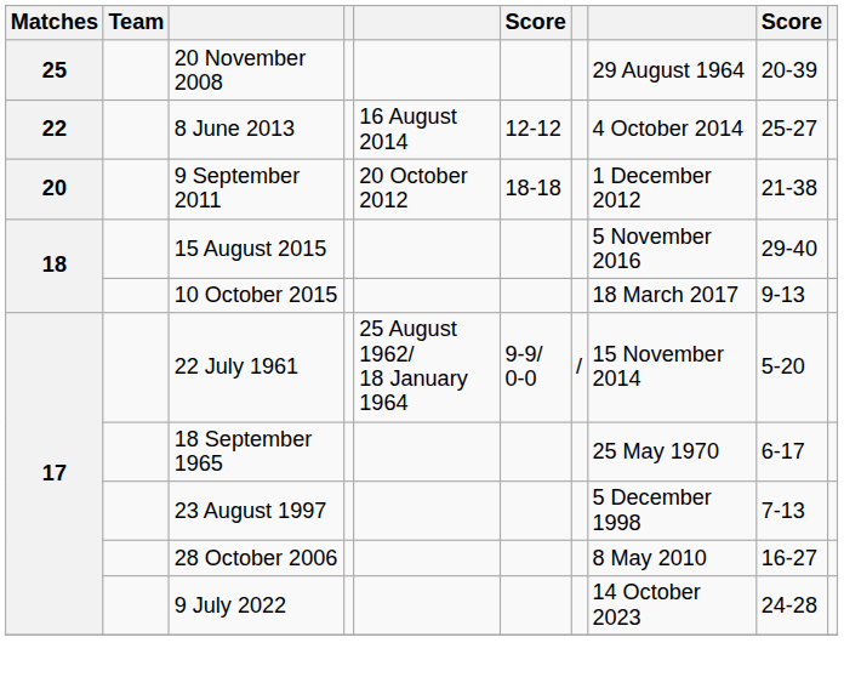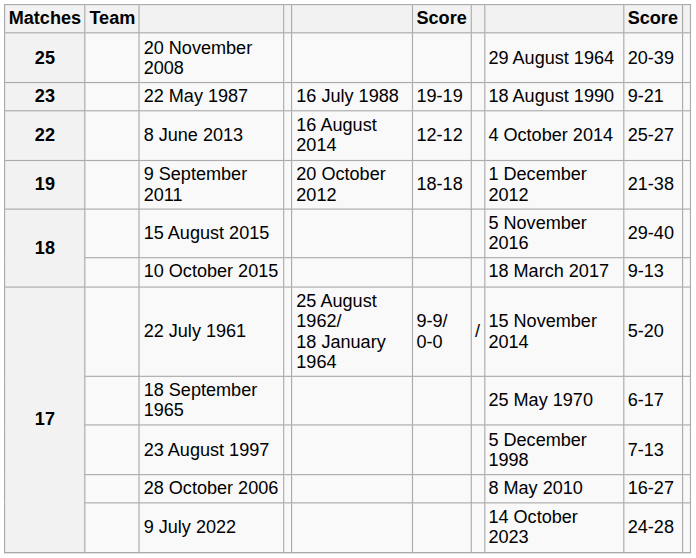+ row: 23 | 22 May 1987 | 16 July 1988 | 19-19 | 18 August 1990 | 9-21
9 September 2011 | Matches: 20 -> 19
